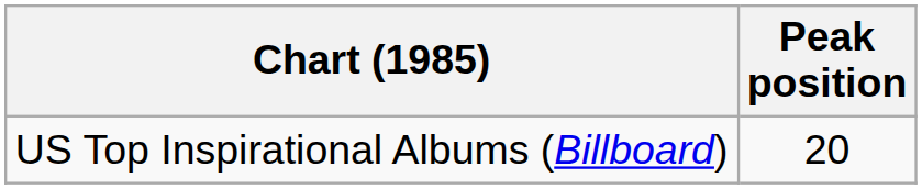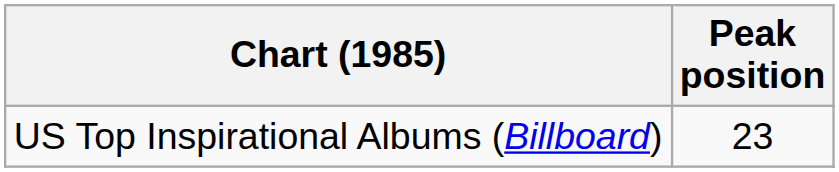US Top Inspirational Albums (Billboard) | Peak position: 20 -> 23
